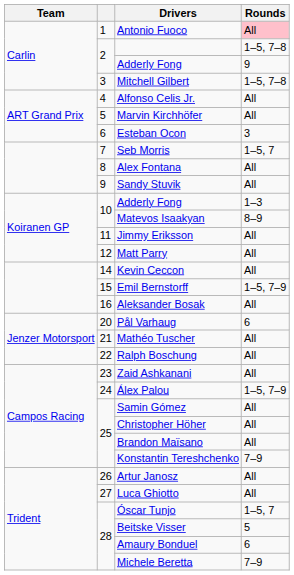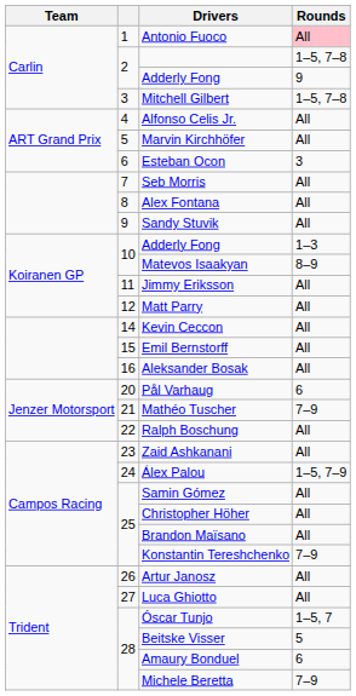Seb Morris | Rounds: 1–5, 7 -> All
Emil Bernstorff | Rounds: 1–5, 7–9 -> All
Mathéo Tuscher | Rounds: All -> 7–9
